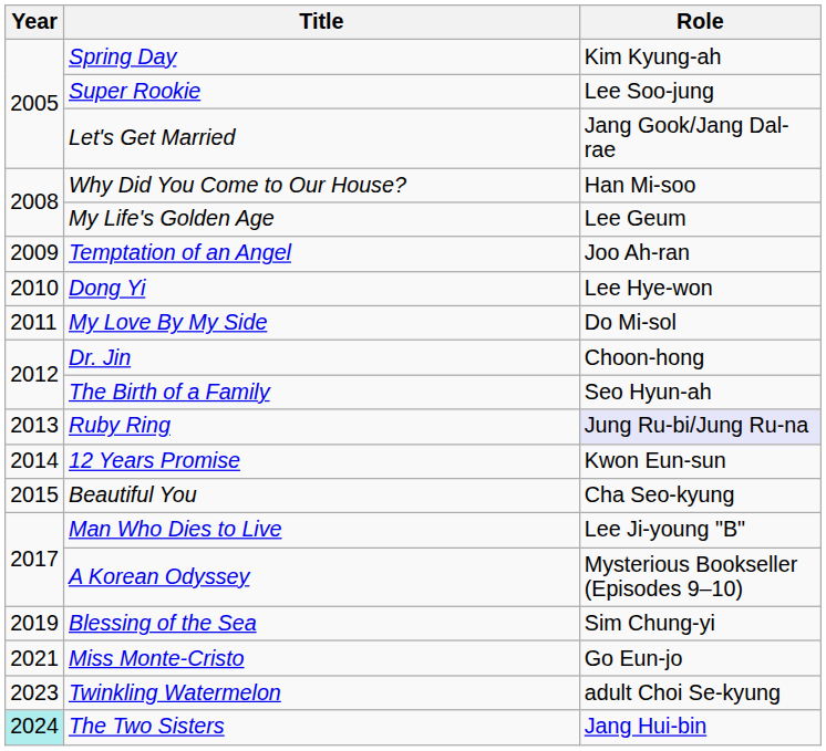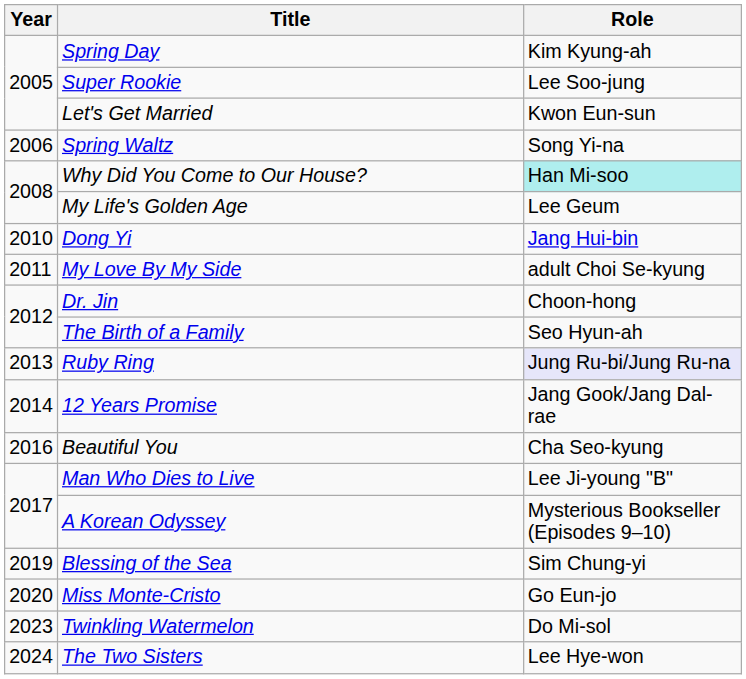Let's Get Married | Role: Jang Gook/Jang Dal-rae -> Kwon Eun-sun
+ row: 2006 | Spring Waltz | Song Yi-na
Why Did You Come to Our House? | Role: no background -> paleturquoise background
- row: 2009 | Temptation of an Angel | Joo Ah-ran
Dong Yi | Role: Lee Hye-won -> Jang Hui-bin
My Love By My Side | Role: Do Mi-sol -> adult Choi Se-kyung
12 Years Promise | Role: Kwon Eun-sun -> Jang Gook/Jang Dal-rae
Beautiful You | Year: 2015 -> 2016
Miss Monte-Cristo | Year: 2021 -> 2020
Twinkling Watermelon | Role: adult Choi Se-kyung -> Do Mi-sol
The Two Sisters | Year: paleturquoise background -> no background
The Two Sisters | Role: Jang Hui-bin -> Lee Hye-won
